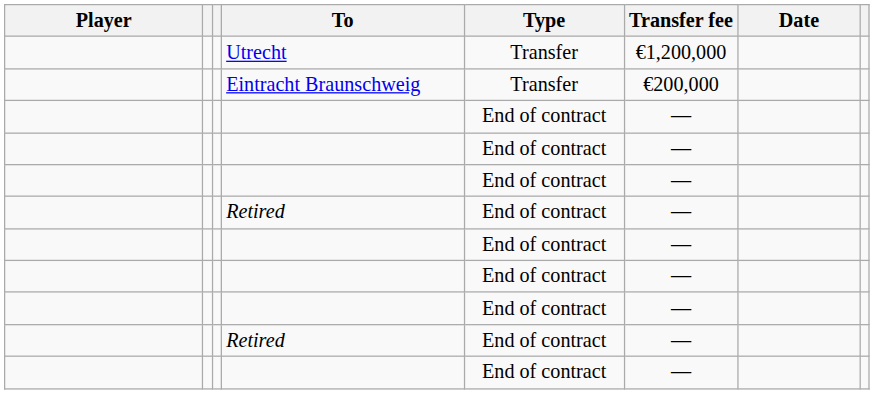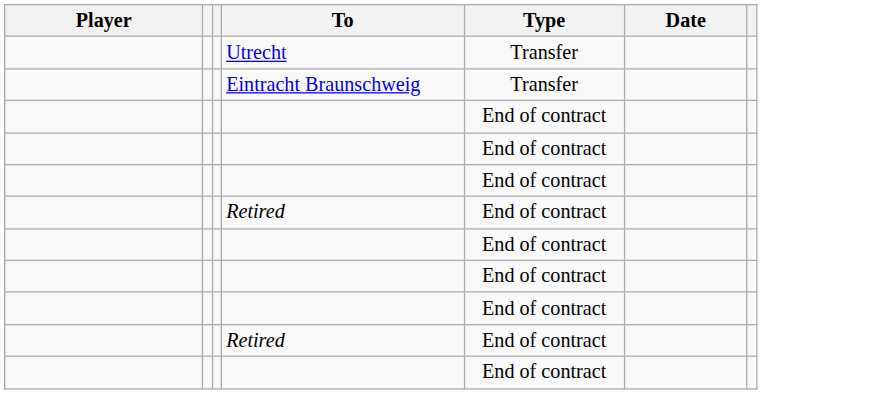- column: Transfer fee | €1,200,000 | €200,000 | — | — | — | — | — | — | — | — | —
